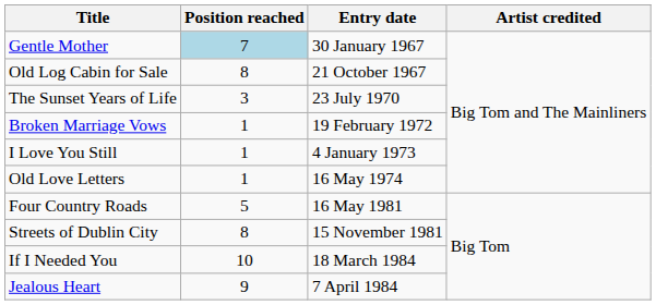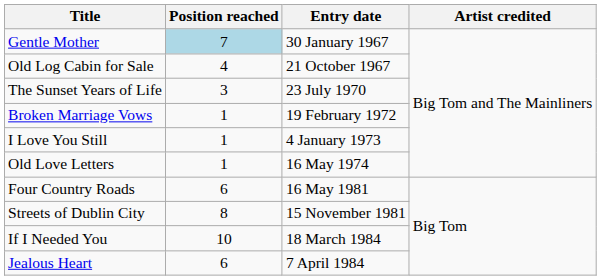Old Log Cabin for Sale | Position reached: 8 -> 4
Four Country Roads | Position reached: 5 -> 6
Jealous Heart | Position reached: 9 -> 6
